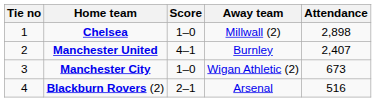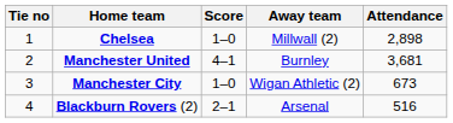Manchester United | Attendance: 2,407 -> 3,681
